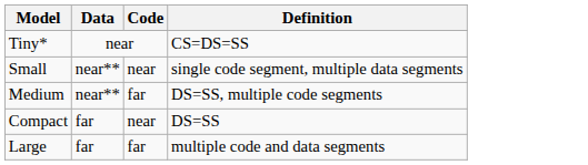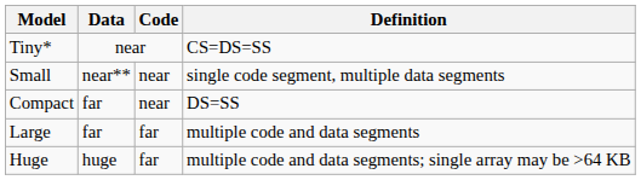- row: Medium | near** | far | DS=SS, multiple code segments
+ row: Huge | huge | far | multiple code and data segments; single array may be >64 KB
